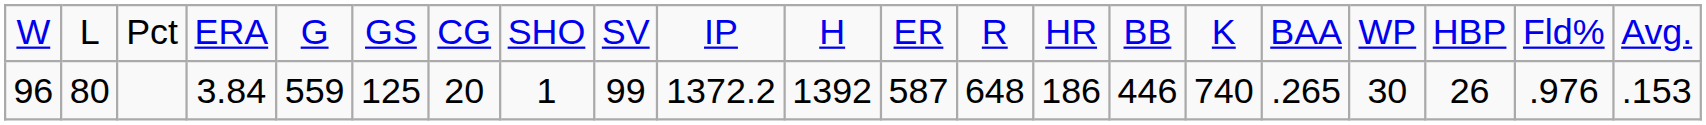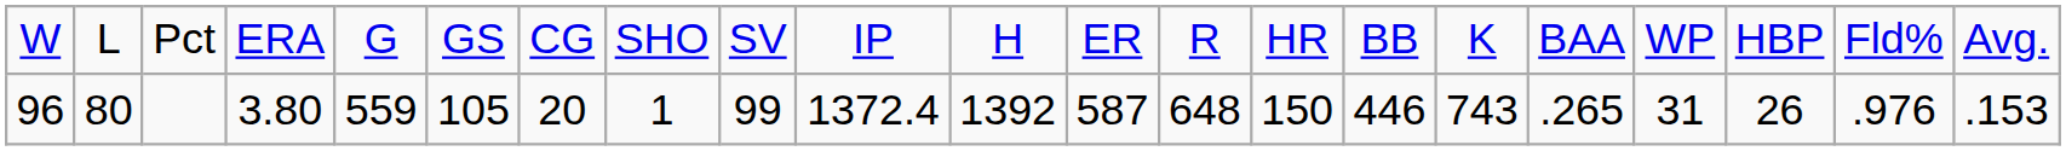96 | column 4: 3.84 -> 3.80
96 | column 6: 125 -> 105
96 | column 10: 1372.2 -> 1372.4
96 | column 14: 186 -> 150
96 | column 16: 740 -> 743
96 | column 18: 30 -> 31
